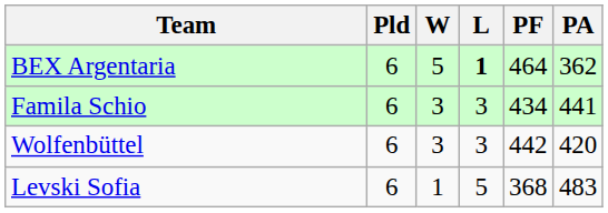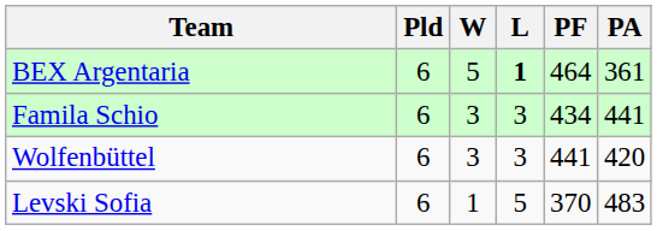BEX Argentaria | PA: 362 -> 361
Wolfenbüttel | PF: 442 -> 441
Levski Sofia | PF: 368 -> 370
